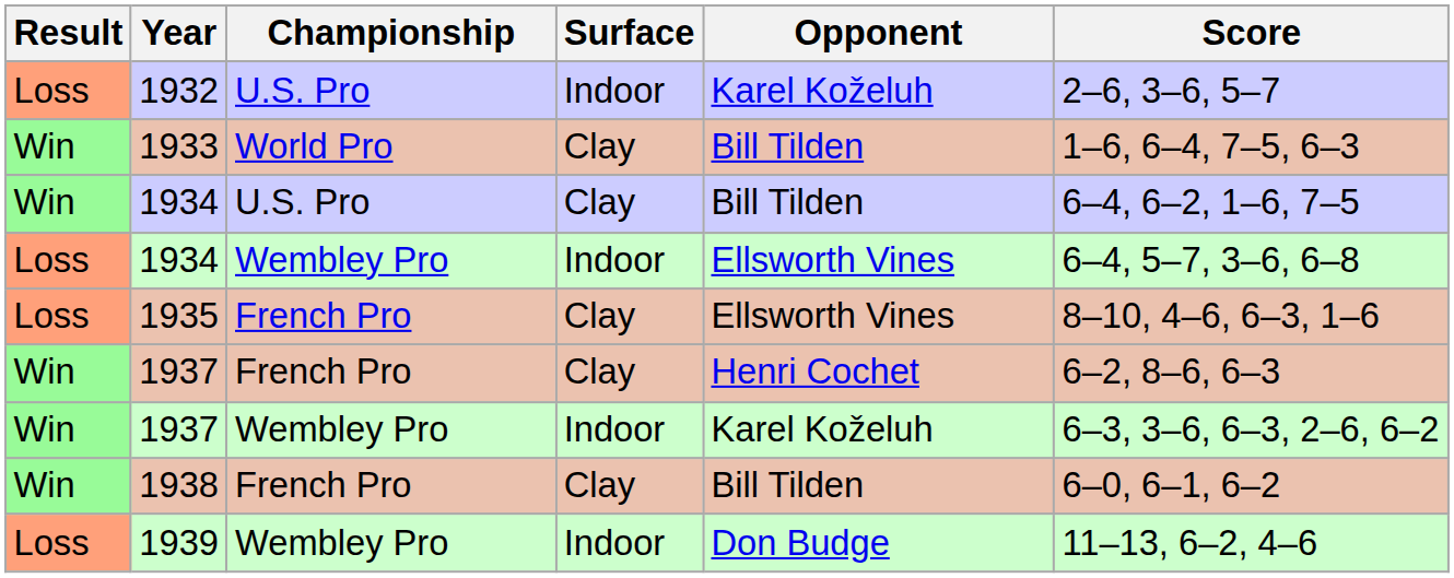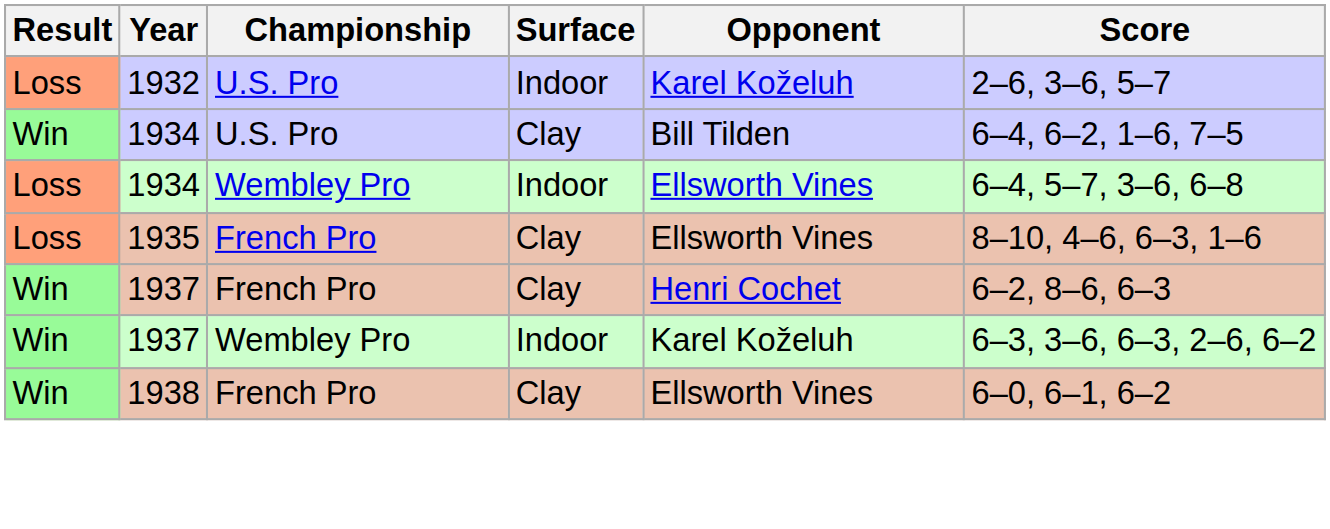- row: Win | 1933 | World Pro | Clay | Bill Tilden | 1–6, 6–4, 7–5, 6–3
1938 | Opponent: Bill Tilden -> Ellsworth Vines
- row: Loss | 1939 | Wembley Pro | Indoor | Don Budge | 11–13, 6–2, 4–6
